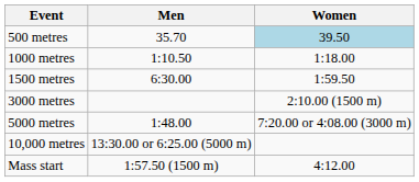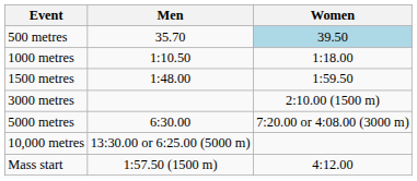1500 metres | Men: 6:30.00 -> 1:48.00
5000 metres | Men: 1:48.00 -> 6:30.00
